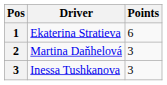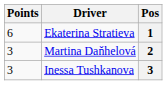columns swapped: Pos <-> Points
